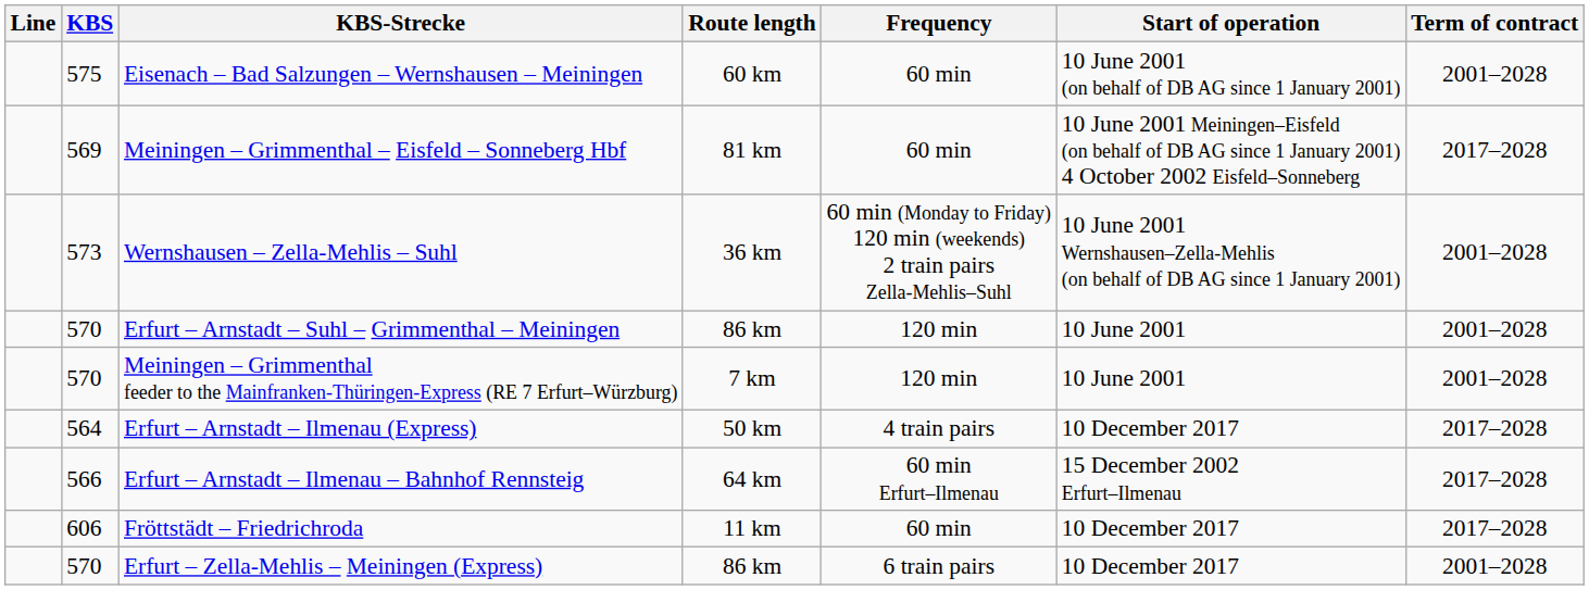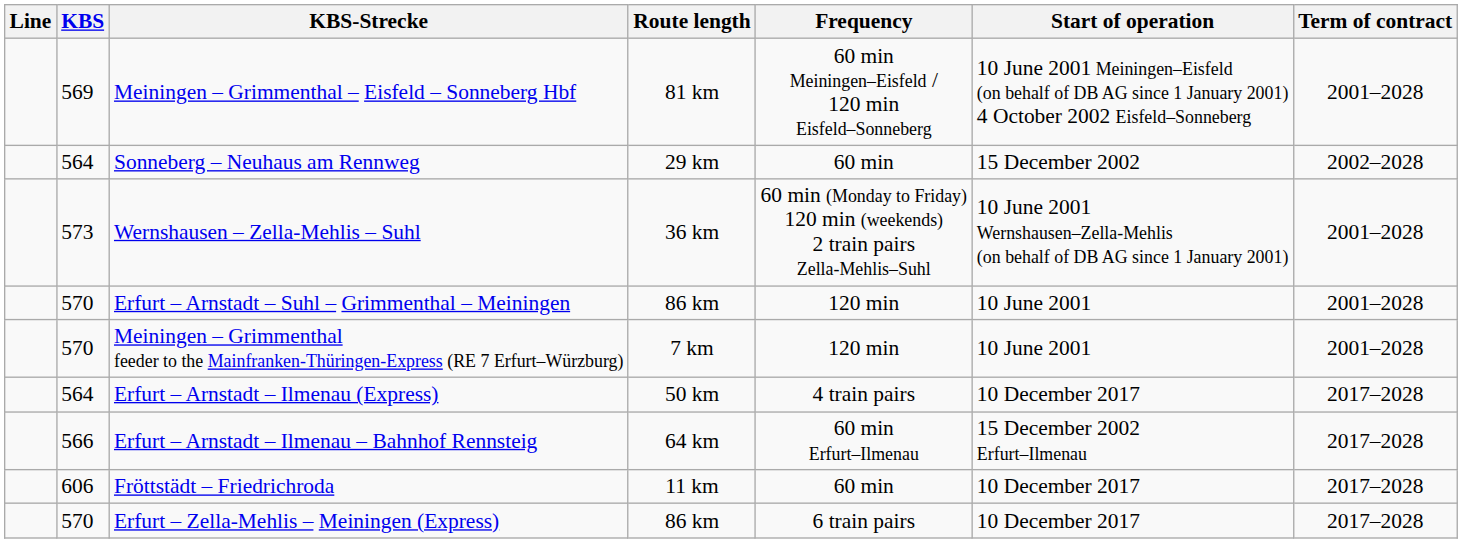- row: 575 | Eisenach – Bad Salzungen – Wernshausen – Meiningen | 60 km | 60 min | 10 June 2001 (on behalf of DB AG since 1 January 2001) | 2001–2028
Meiningen – Grimmenthal – Eisfeld – Sonneberg Hbf | Frequency: 60 min -> 60 min Meiningen–Eisfeld / 120 min Eisfeld–Sonneberg
Meiningen – Grimmenthal – Eisfeld – Sonneberg Hbf | Term of contract: 2017–2028 -> 2001–2028
+ row: 564 | Sonneberg – Neuhaus am Rennweg | 29 km | 60 min | 15 December 2002 | 2002–2028
Erfurt – Zella-Mehlis – Meiningen (Express) | Term of contract: 2001–2028 -> 2017–2028
